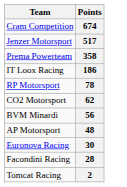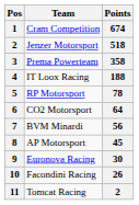+ column: Pos | 1 | 2 | 3 | 4 | 5 | 6 | 7 | 8 | 9 | 10 | 11
Jenzer Motorsport | Points: 517 -> 518
IT Loox Racing | Points: 186 -> 188
CO2 Motorsport | Points: 62 -> 64
AP Motorsport | Points: 48 -> 45
Facondini Racing | Points: 28 -> 26
